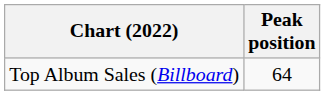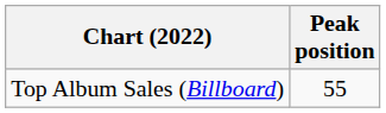Top Album Sales (Billboard) | Peak position: 64 -> 55
